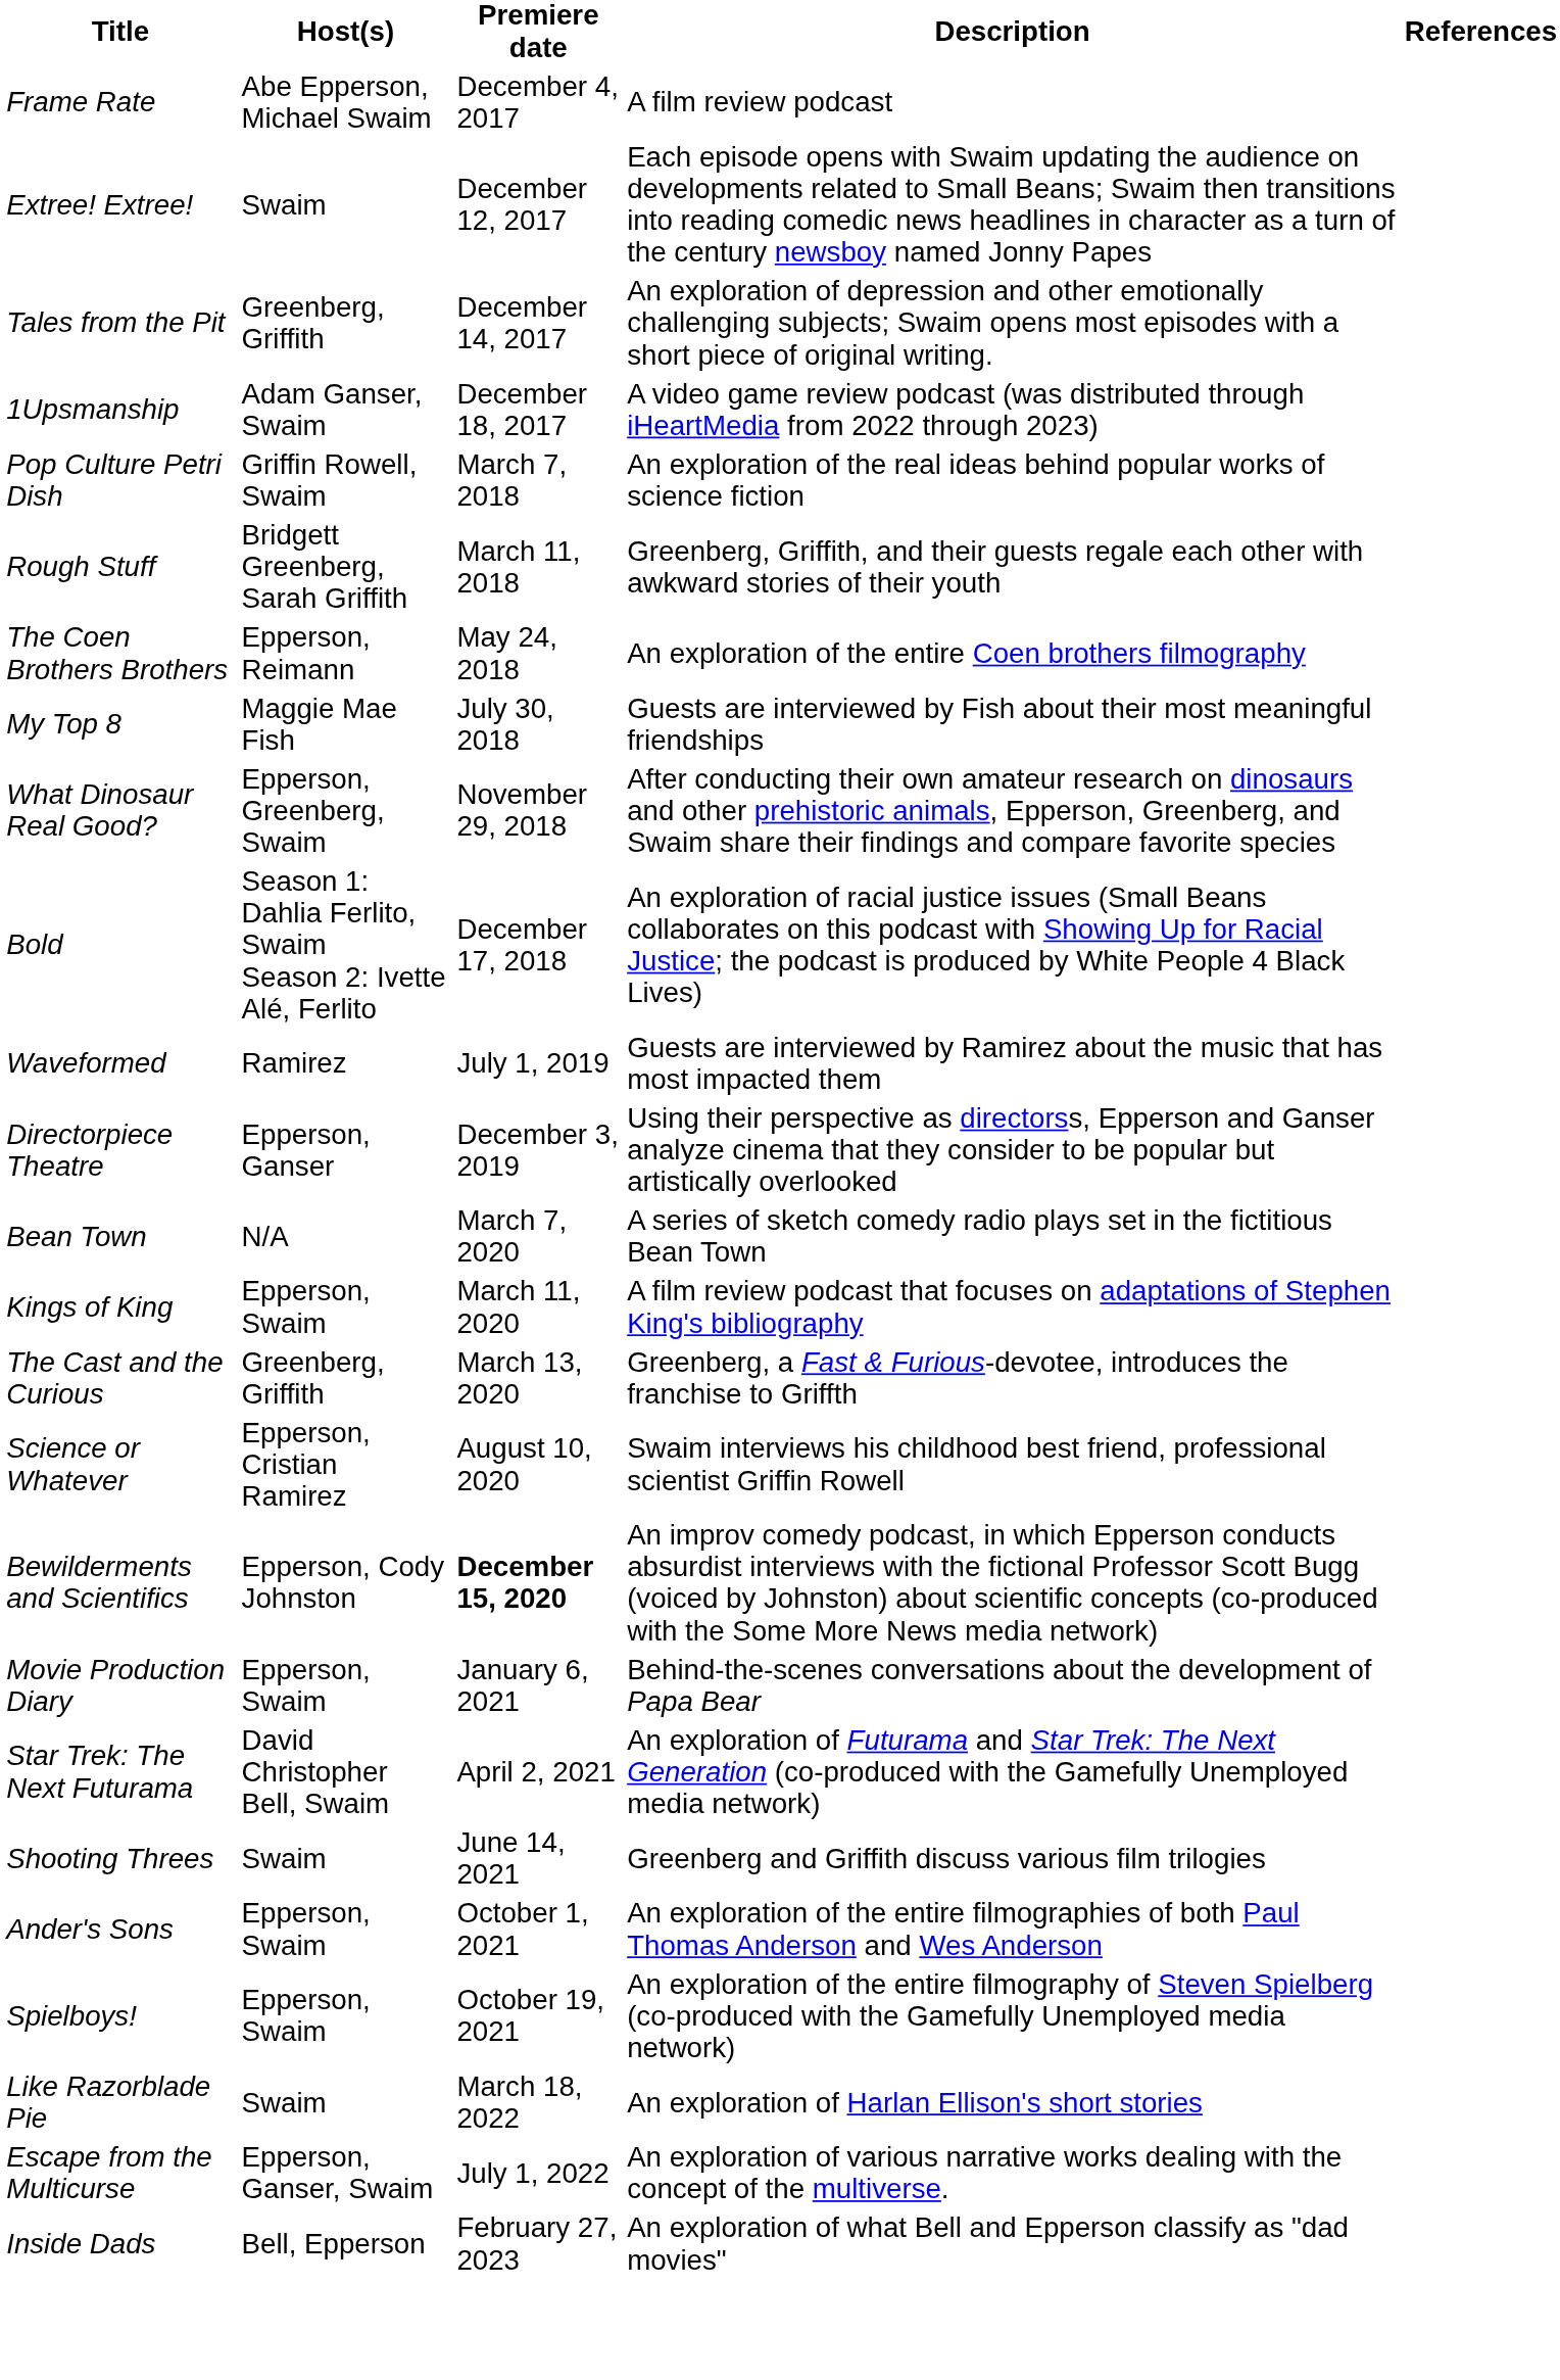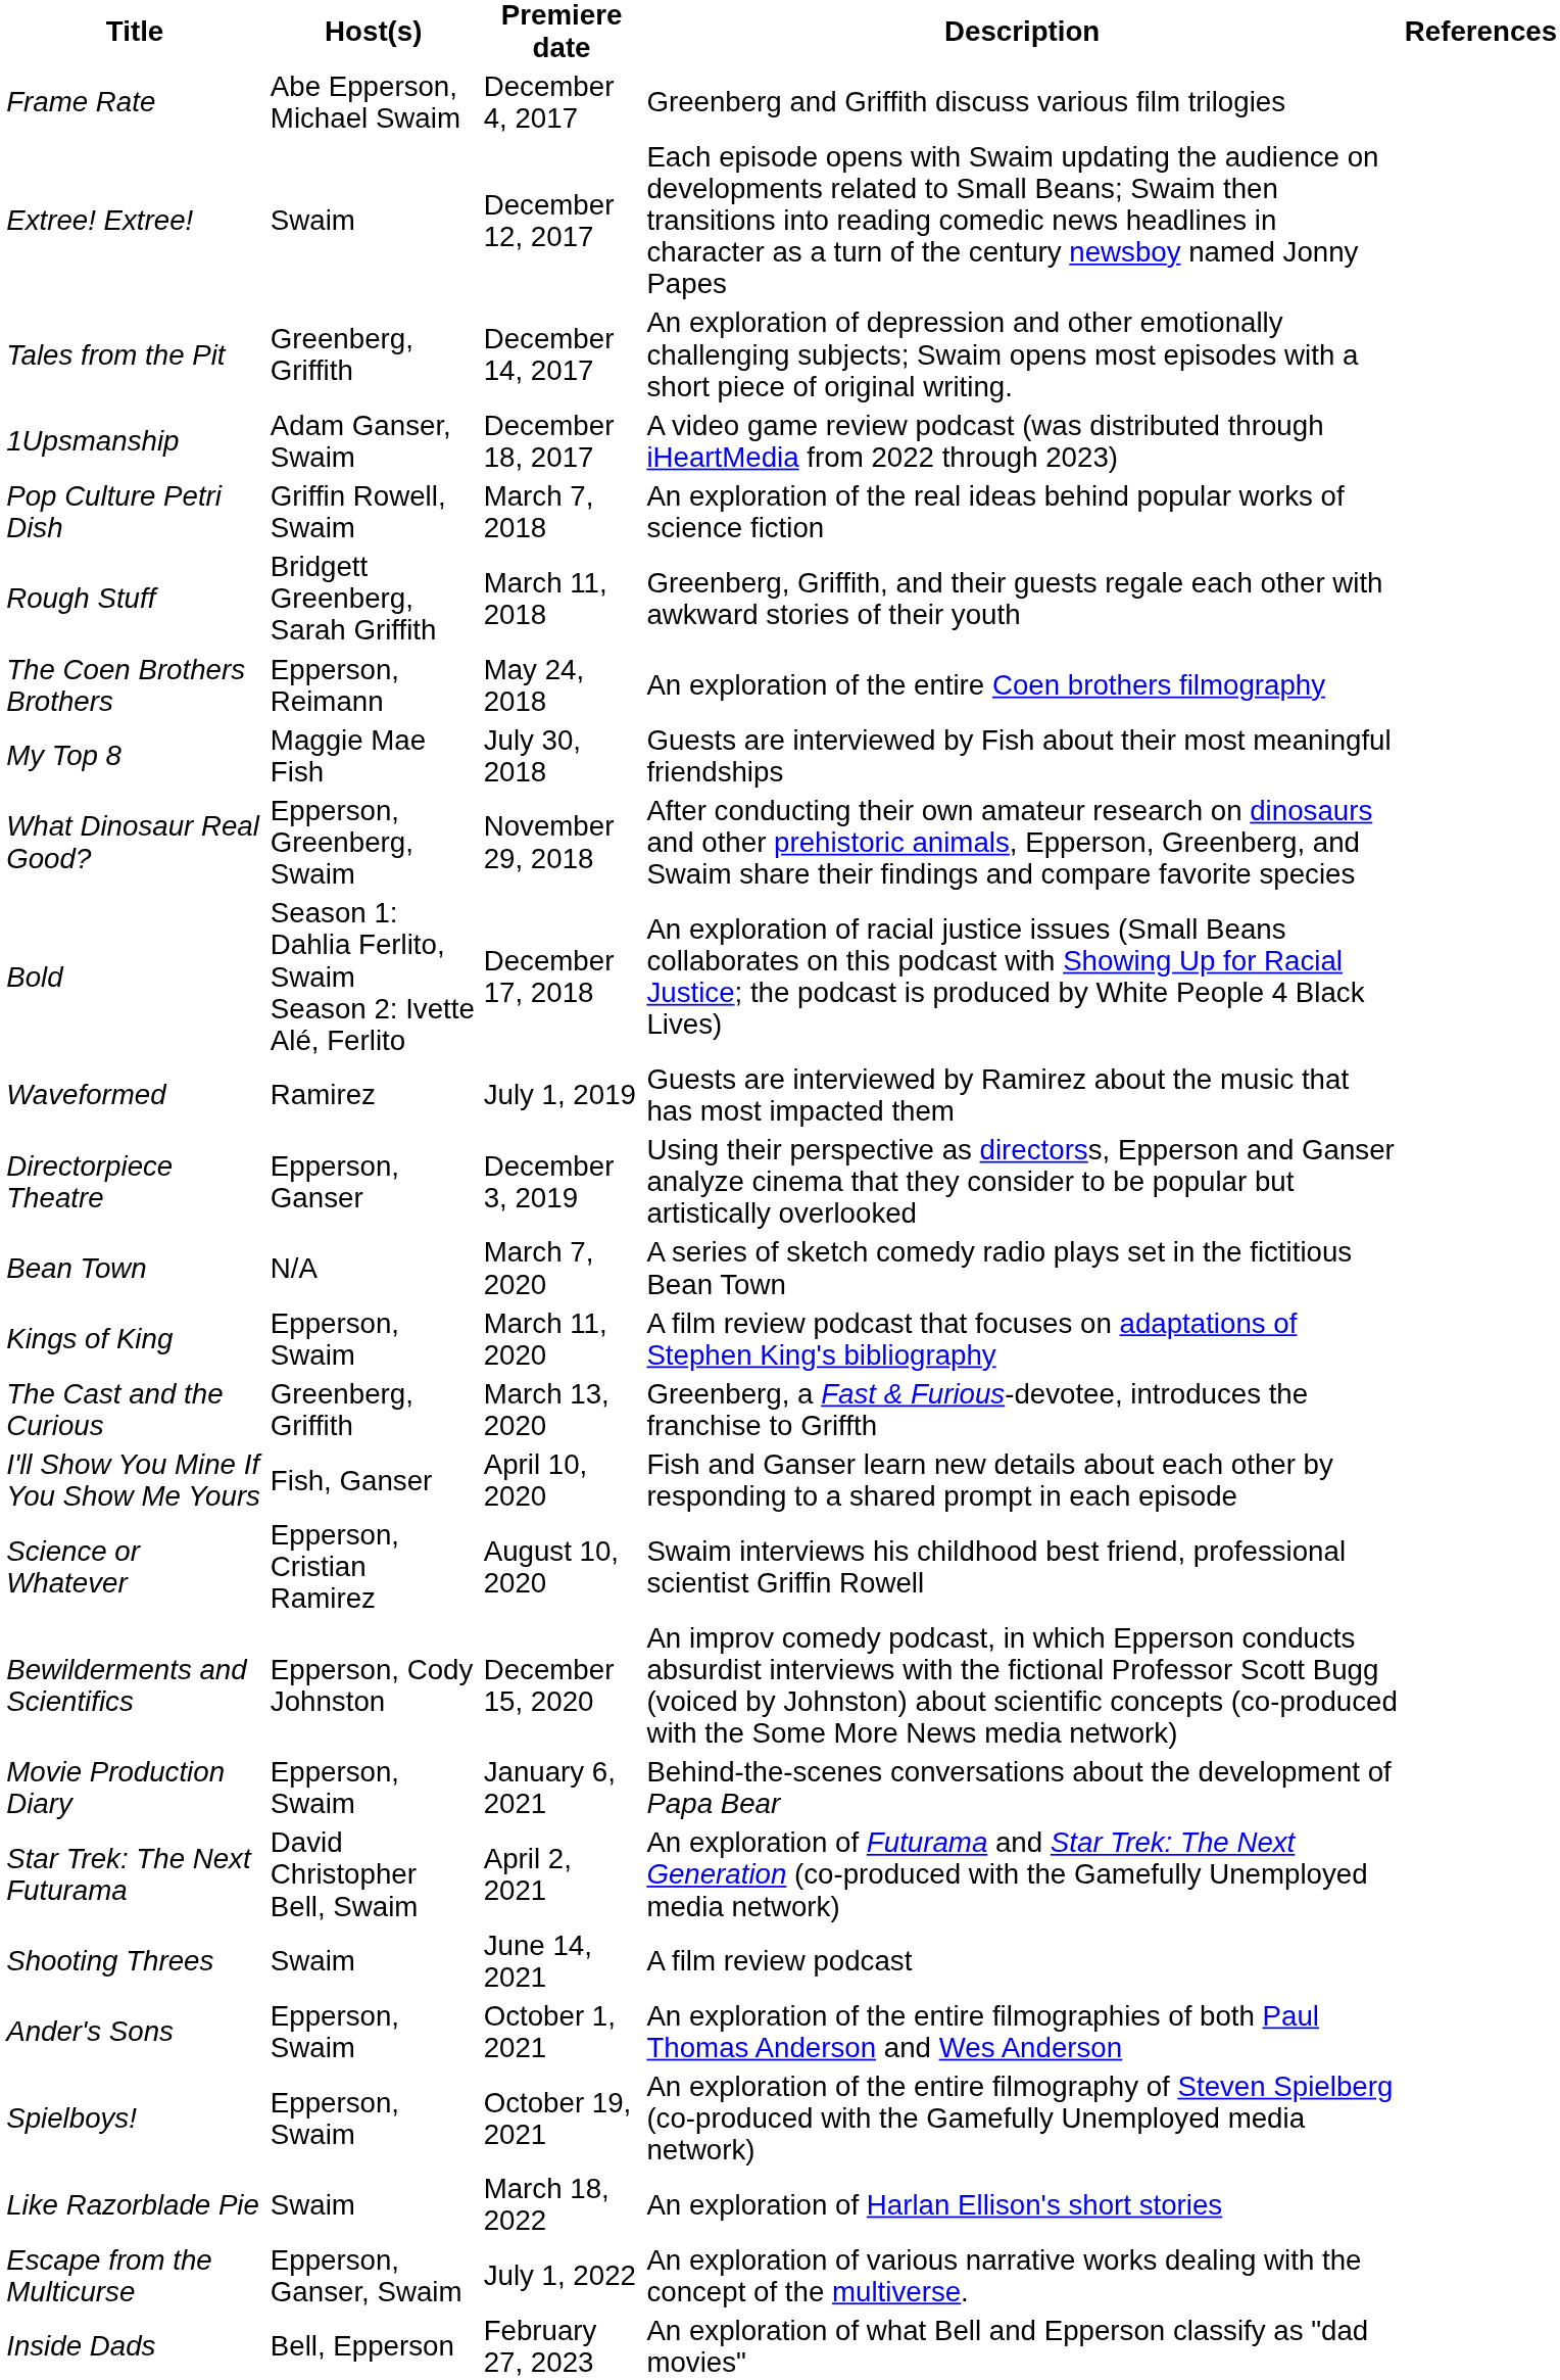Frame Rate | Description: A film review podcast -> Greenberg and Griffith discuss various film trilogies
+ row: I'll Show You Mine If You Show Me Yours | Fish, Ganser | April 10, 2020 | Fish and Ganser learn new details about each other by responding to a shared prompt in each episode
Bewilderments and Scientifics | Premiere date: bold -> normal
Shooting Threes | Description: Greenberg and Griffith discuss various film trilogies -> A film review podcast
